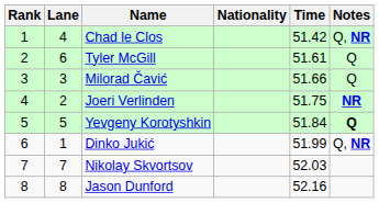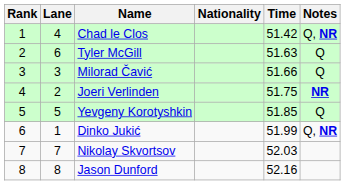Tyler McGill | Time: 51.61 -> 51.63
Yevgeny Korotyshkin | Time: 51.84 -> 51.85
Yevgeny Korotyshkin | Notes: bold -> normal
